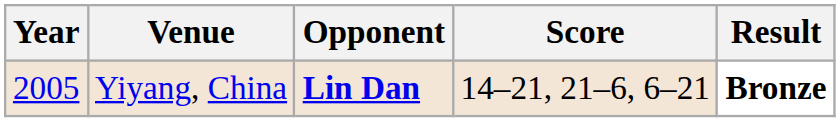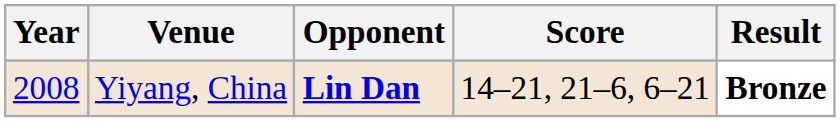Yiyang, China | Year: 2005 -> 2008
